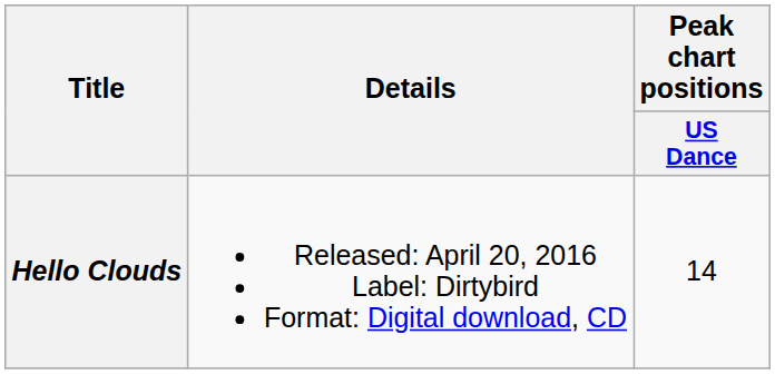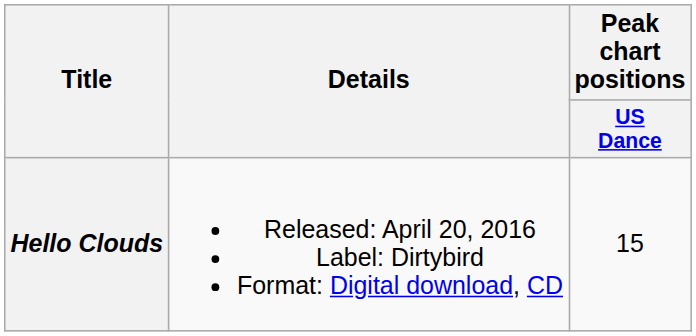Hello Clouds | Peak chart positions / US Dance: 14 -> 15
